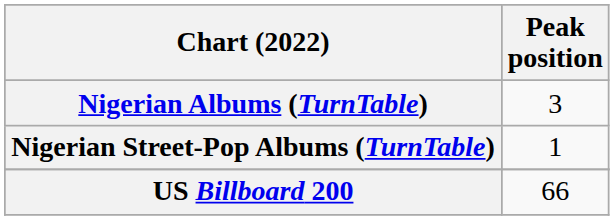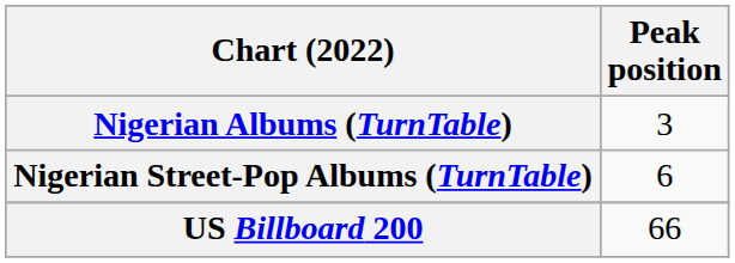Nigerian Street-Pop Albums (TurnTable) | Peak position: 1 -> 6
